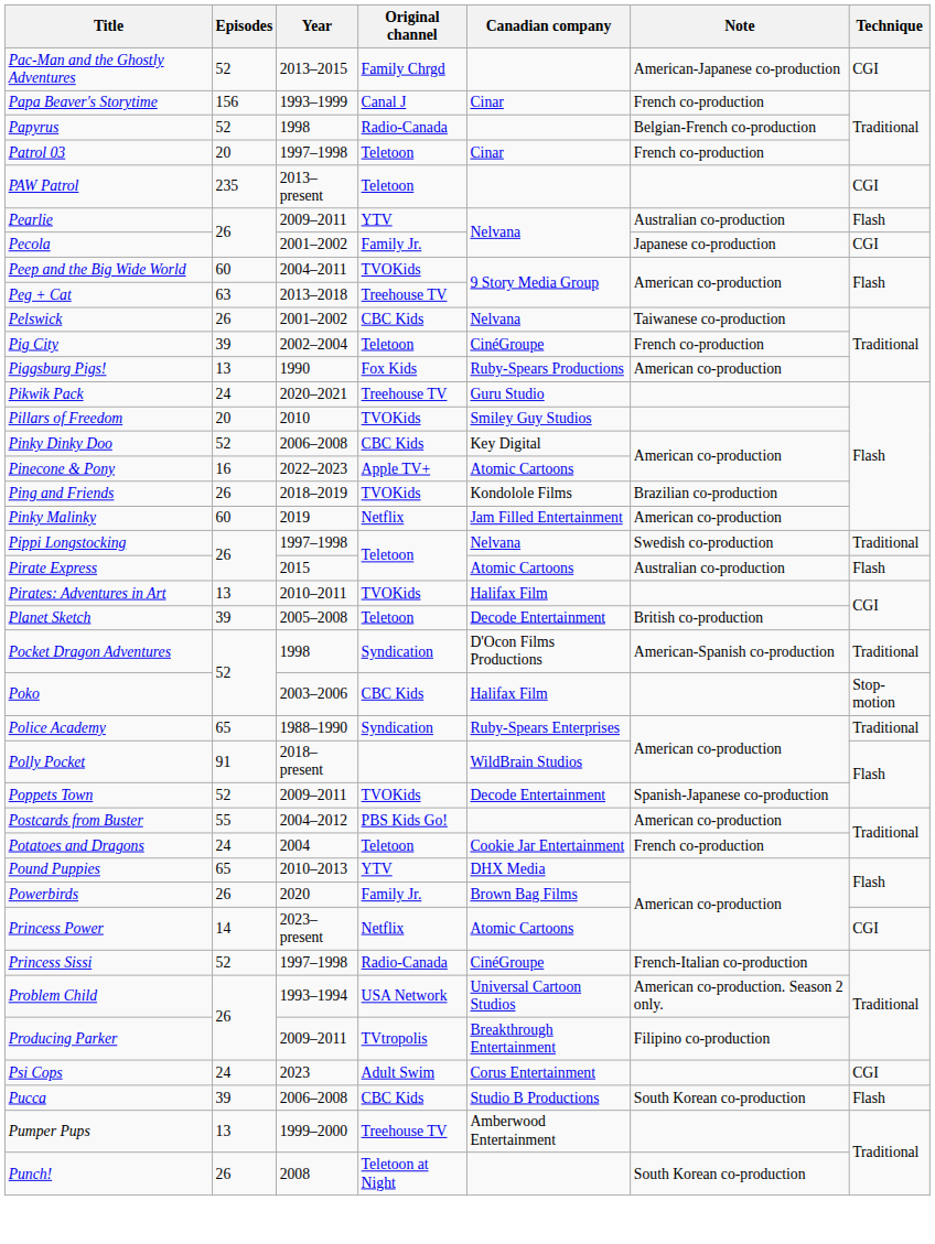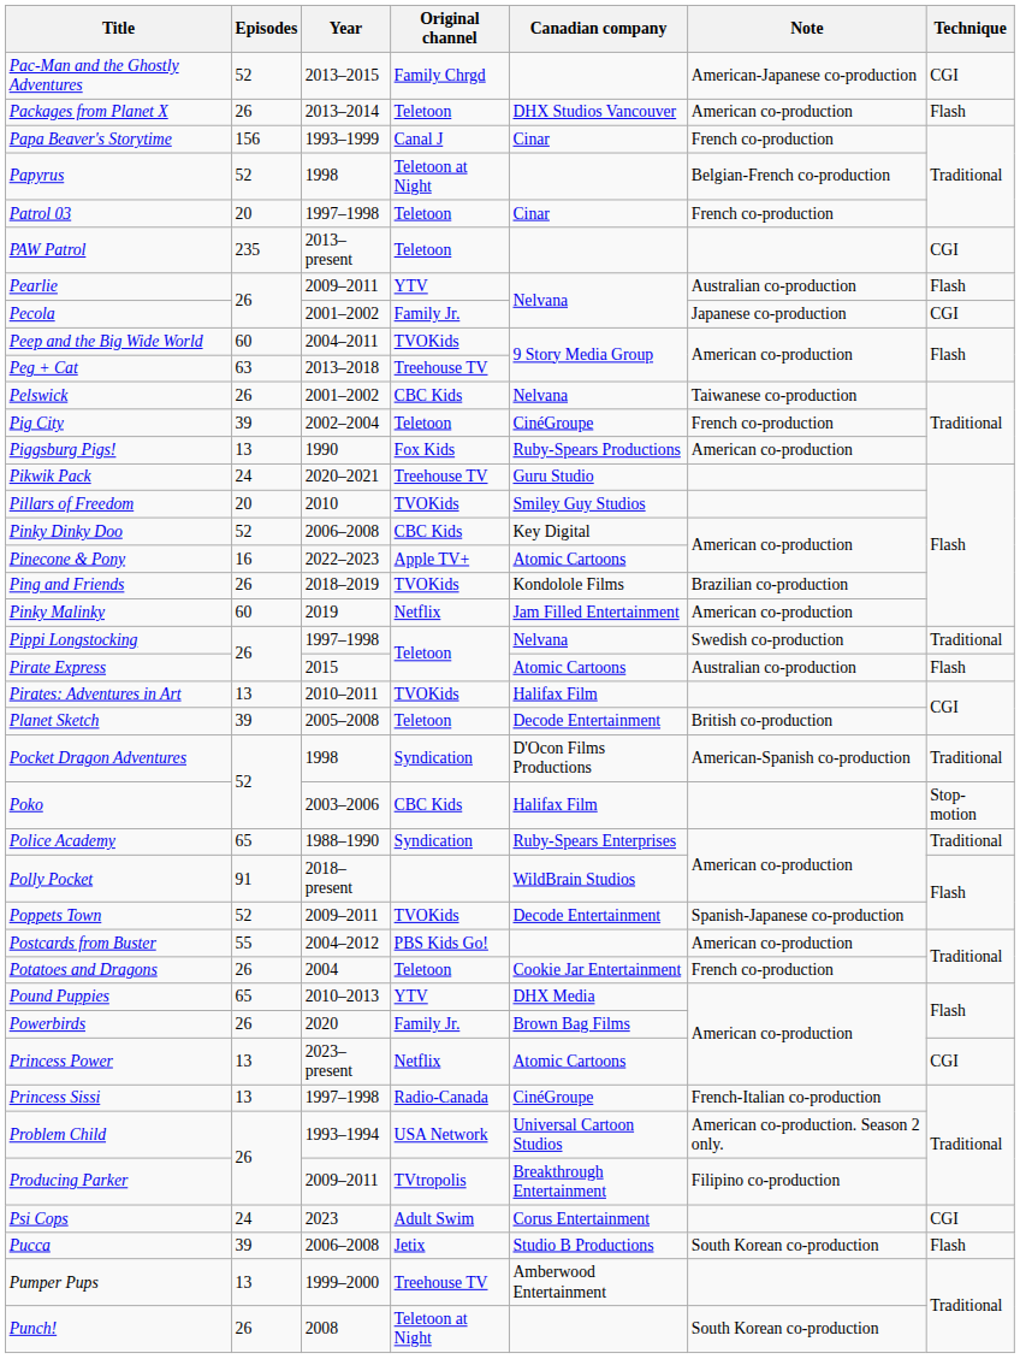+ row: Packages from Planet X | 26 | 2013–2014 | Teletoon | DHX Studios Vancouver | American co-production | Flash
Papyrus | Original channel: Radio-Canada -> Teletoon at Night
Potatoes and Dragons | Episodes: 24 -> 26
Princess Power | Episodes: 14 -> 13
Princess Sissi | Episodes: 52 -> 13
Pucca | Original channel: CBC Kids -> Jetix
